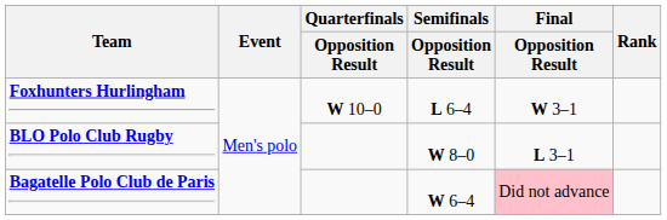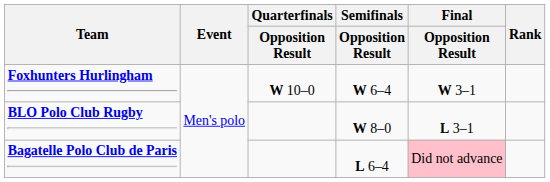Foxhunters Hurlingham | Semifinals / Opposition Result: L 6–4 -> W 6–4
Bagatelle Polo Club de Paris | Semifinals / Opposition Result: W 6–4 -> L 6–4
